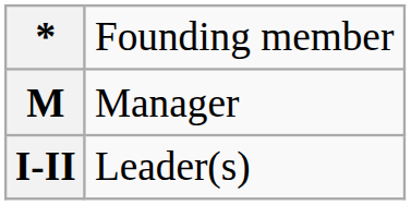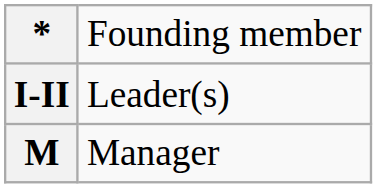rows swapped: I-II <-> M
